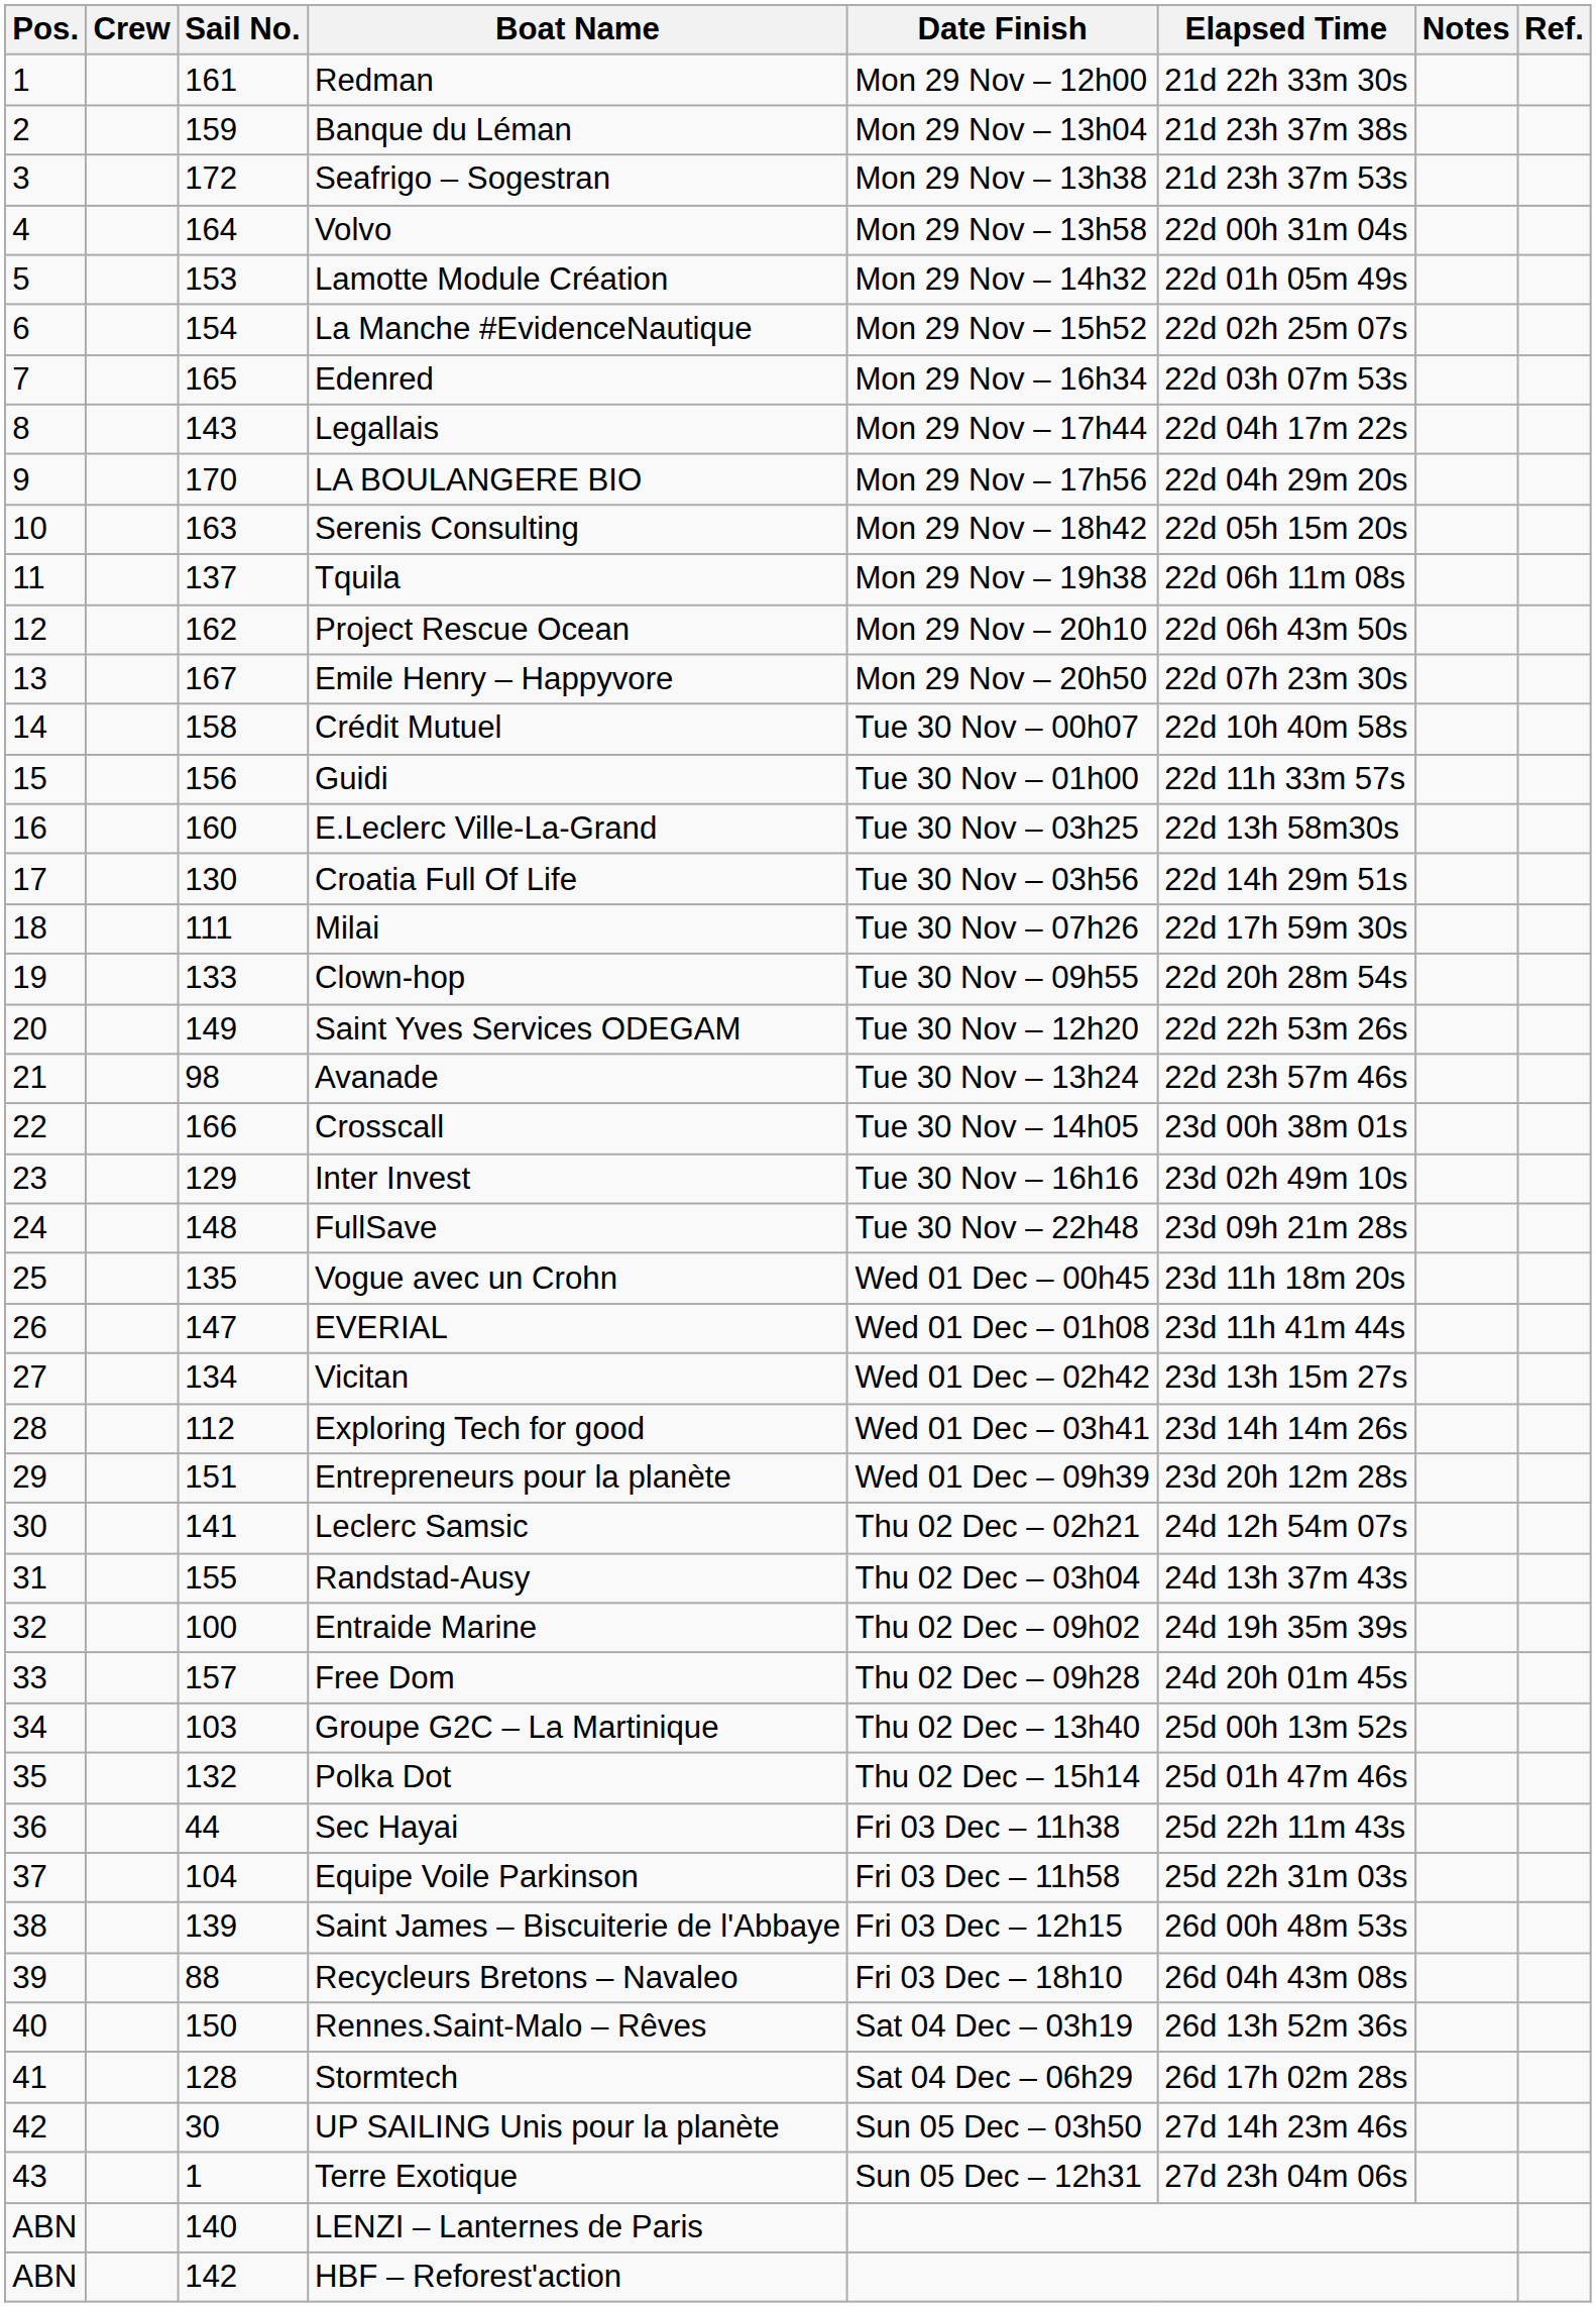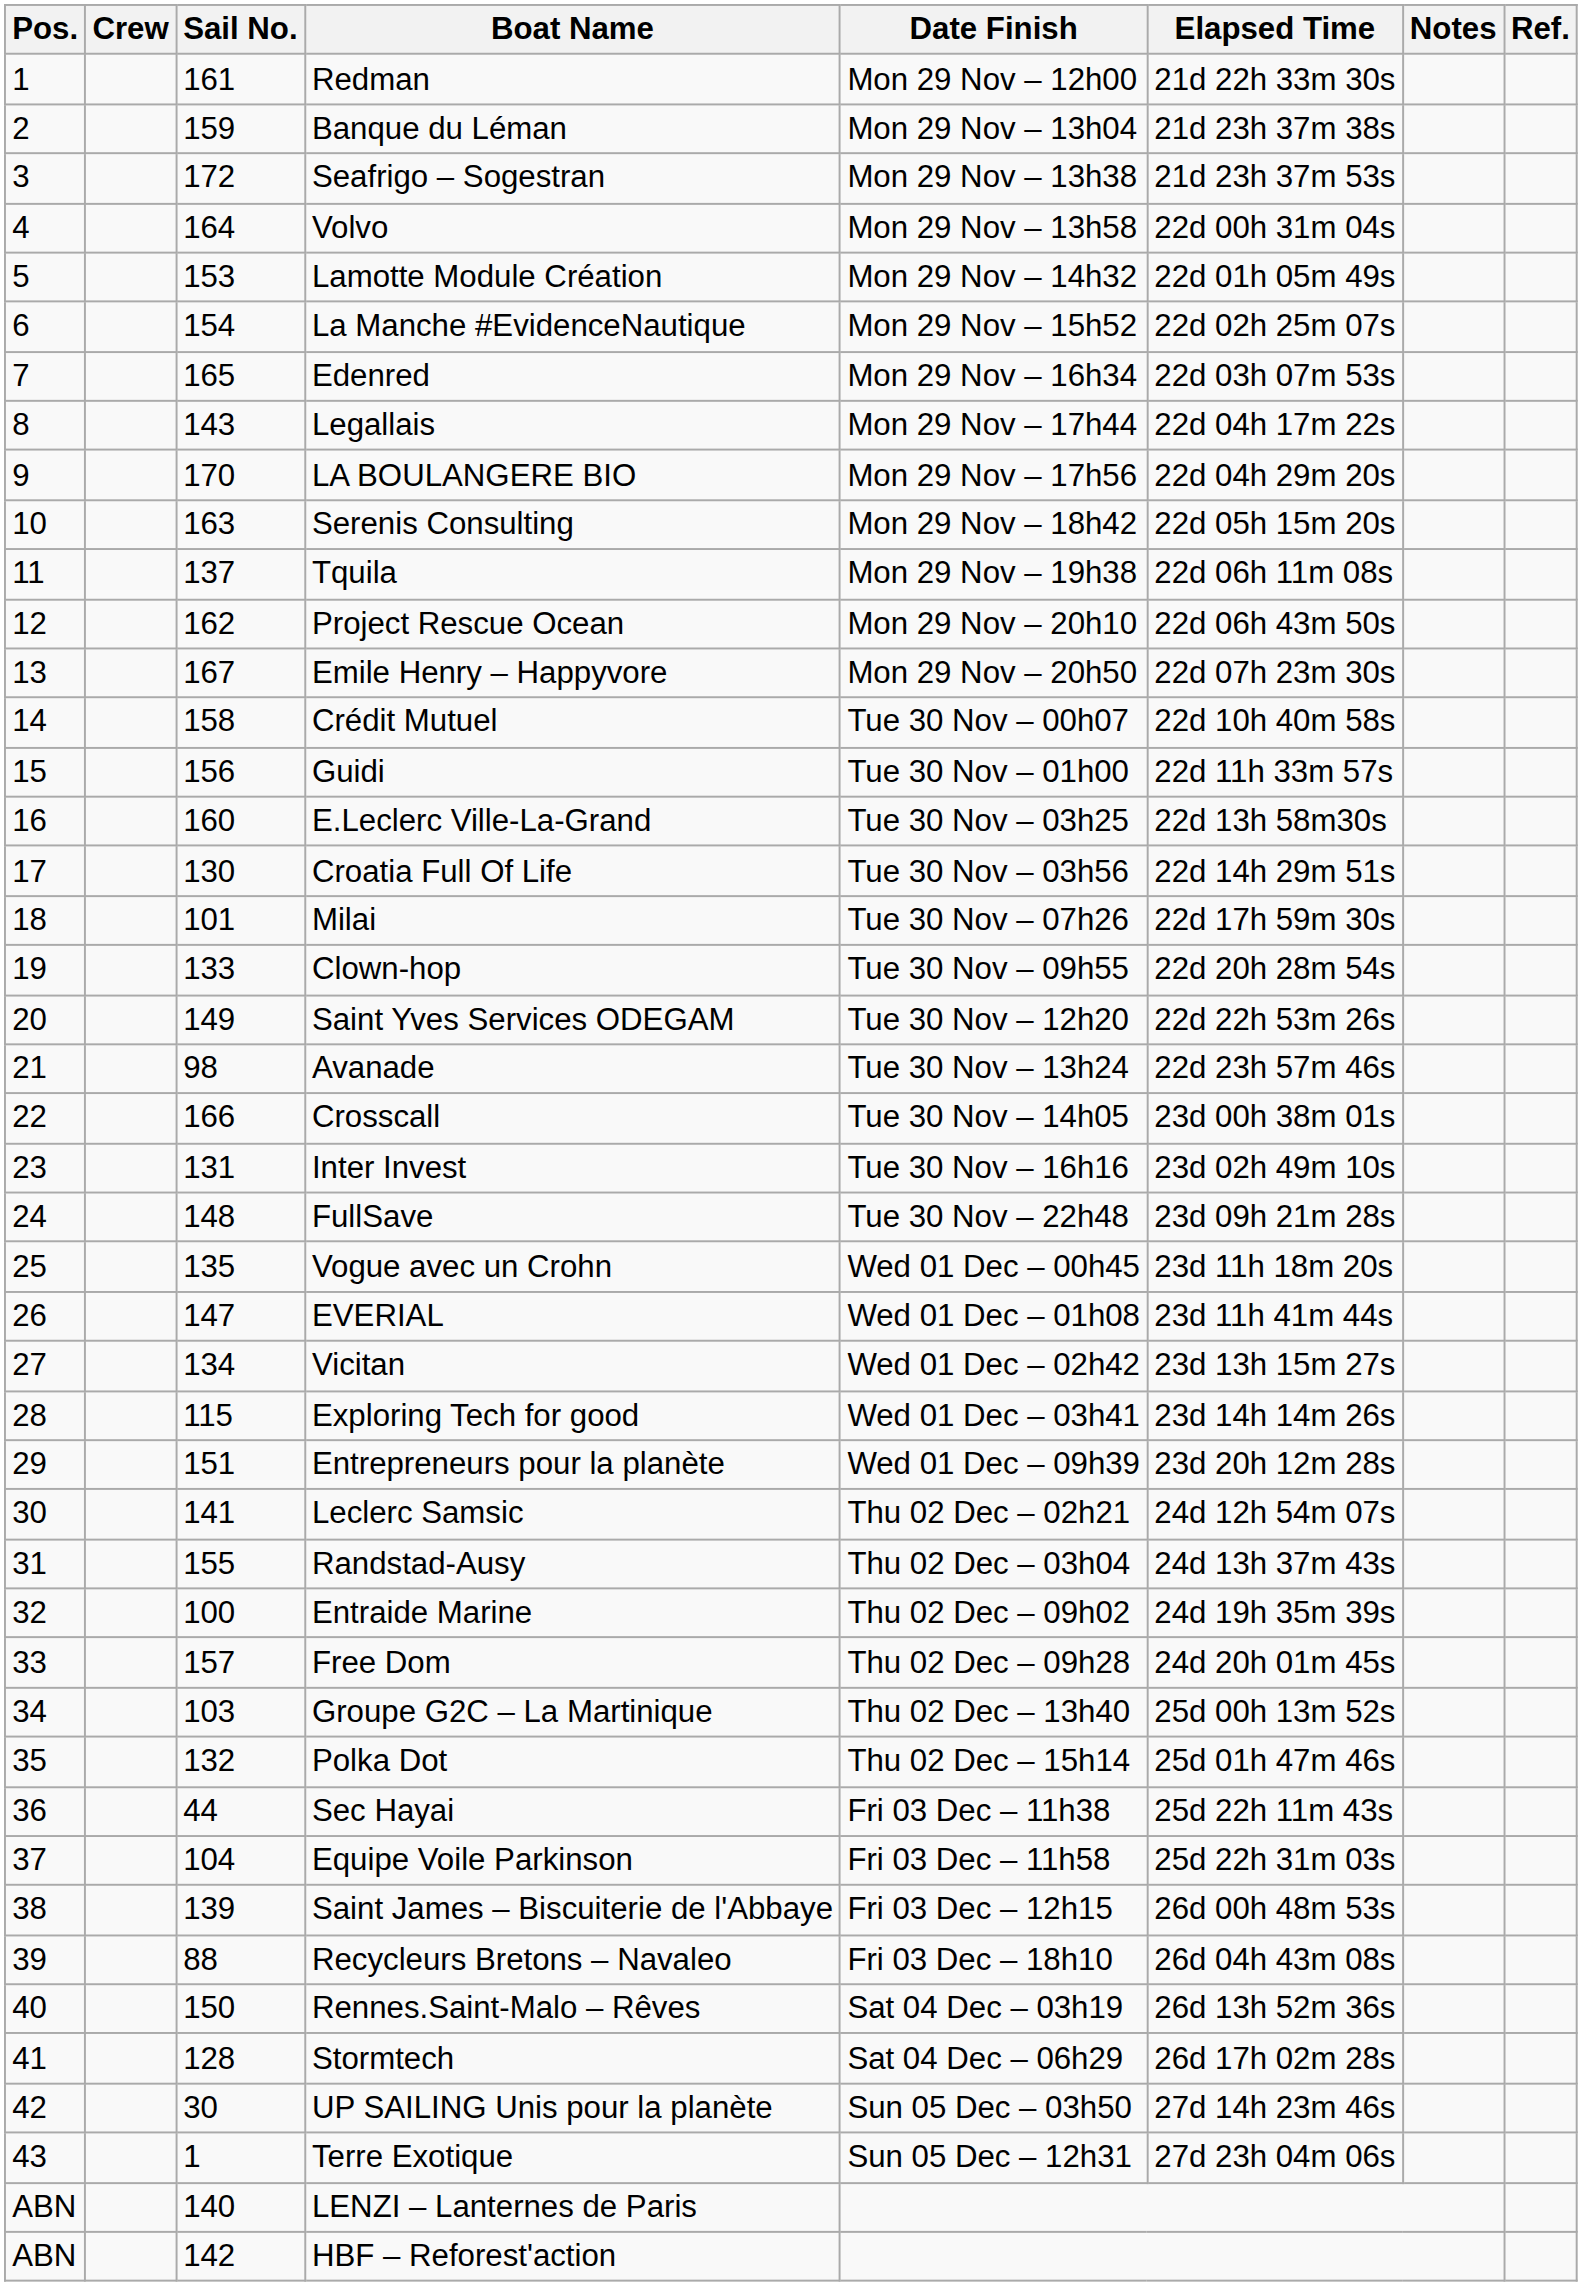Milai | Sail No.: 111 -> 101
Inter Invest | Sail No.: 129 -> 131
Exploring Tech for good | Sail No.: 112 -> 115
